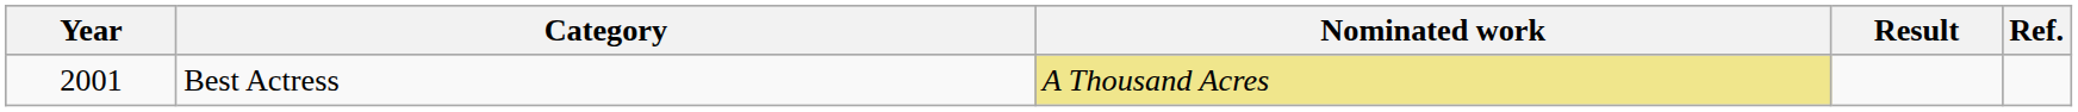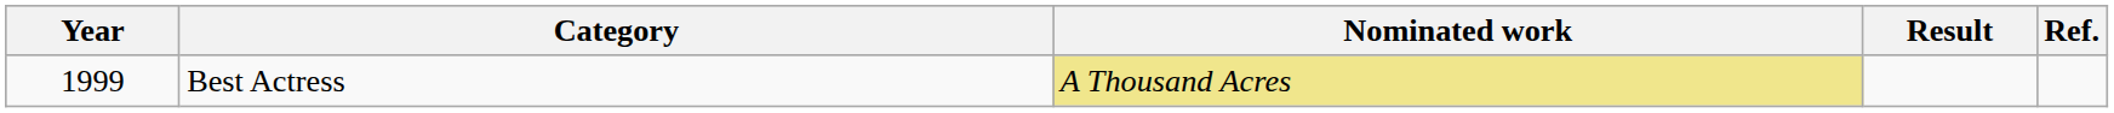Best Actress | Year: 2001 -> 1999
